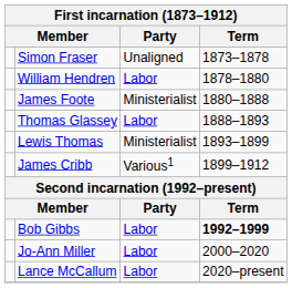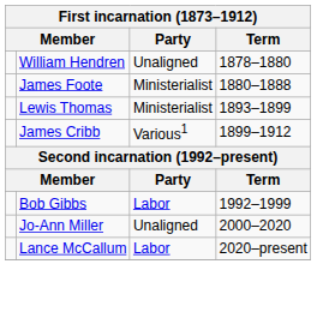- row: Simon Fraser | Unaligned | 1873–1878
William Hendren | Party: Labor -> Unaligned
- row: Thomas Glassey | Labor | 1888–1893
Bob Gibbs | Term: bold -> normal
Jo-Ann Miller | Party: Labor -> Unaligned
